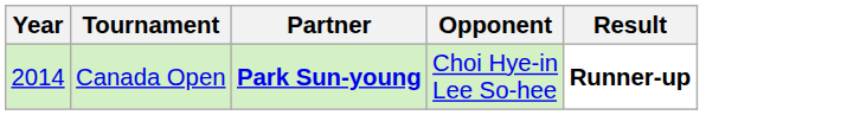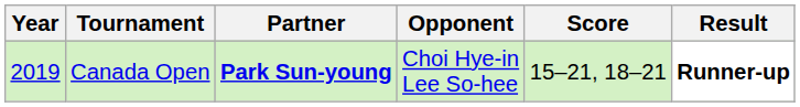+ column: Score | 15–21, 18–21
Canada Open | Year: 2014 -> 2019
